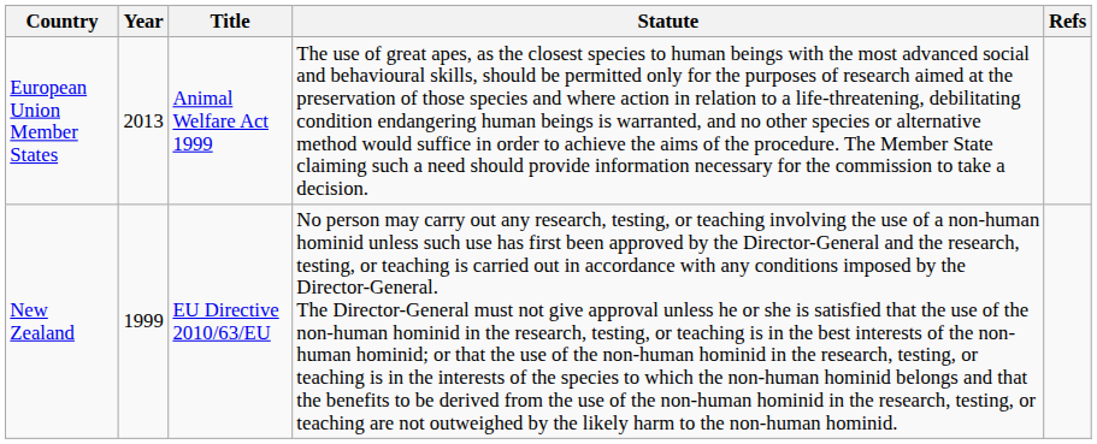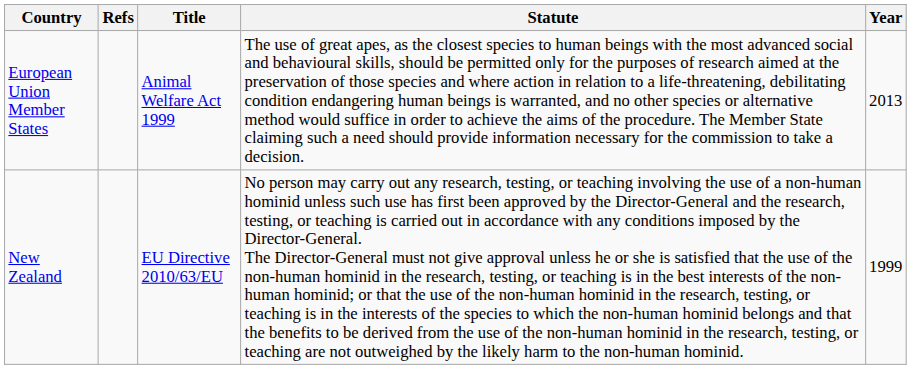columns swapped: Year <-> Refs
